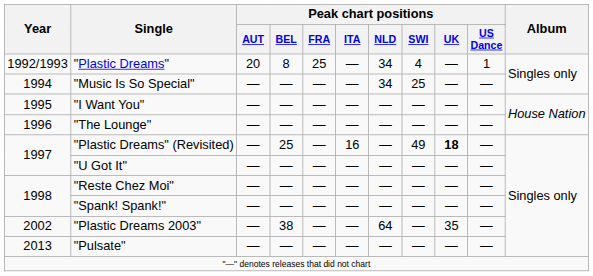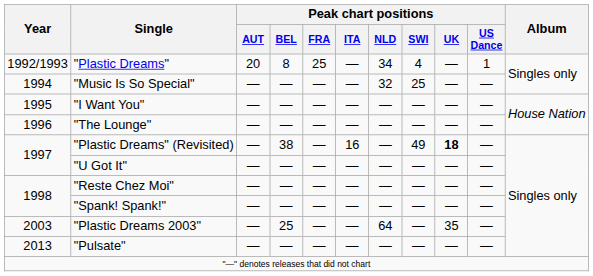"Music Is So Special" | Peak chart positions / NLD: 34 -> 32
"Plastic Dreams" (Revisited) | Peak chart positions / BEL: 25 -> 38
"Plastic Dreams 2003" | Year: 2002 -> 2003
"Plastic Dreams 2003" | Peak chart positions / BEL: 38 -> 25
